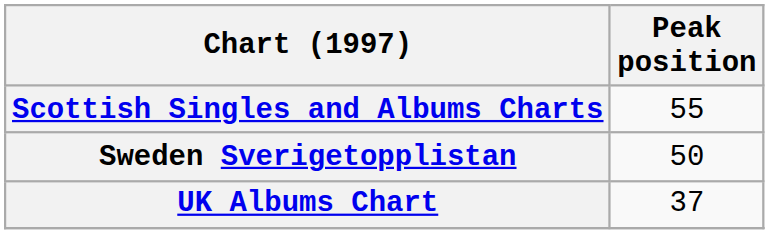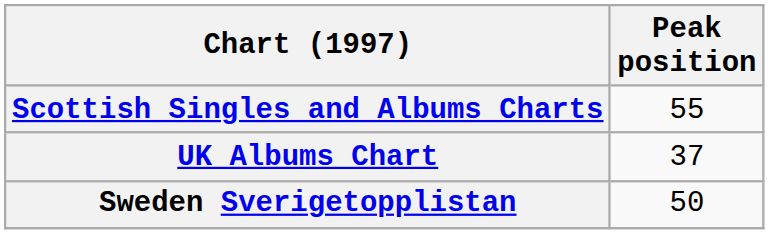rows swapped: Sweden Sverigetopplistan <-> UK Albums Chart
